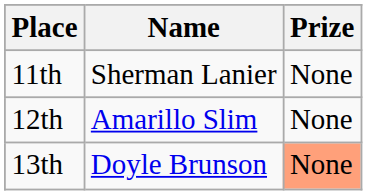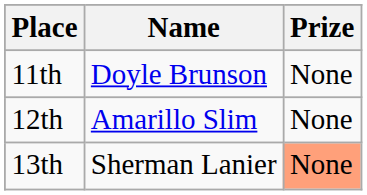11th | Name: Sherman Lanier -> Doyle Brunson
13th | Name: Doyle Brunson -> Sherman Lanier
